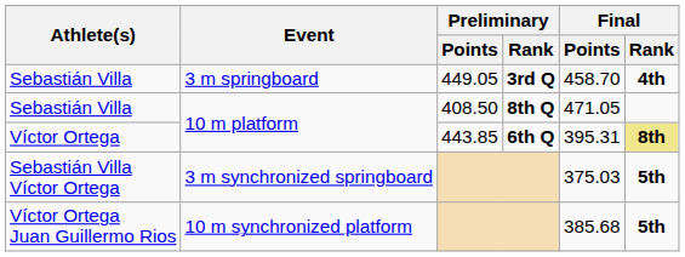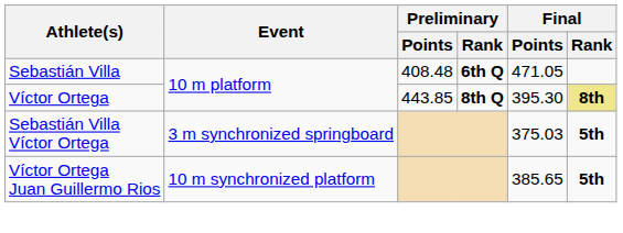- row: Sebastián Villa | 3 m springboard | 449.05 | 3rd Q | 458.70 | 4th
Sebastián Villa / 10 m platform | Preliminary / Points: 408.50 -> 408.48
Sebastián Villa / 10 m platform | Preliminary / Rank: 8th Q -> 6th Q
Víctor Ortega | Preliminary / Rank: 6th Q -> 8th Q
Víctor Ortega | Final / Points: 395.31 -> 395.30
Víctor Ortega Juan Guillermo Rios | Final / Points: 385.68 -> 385.65
